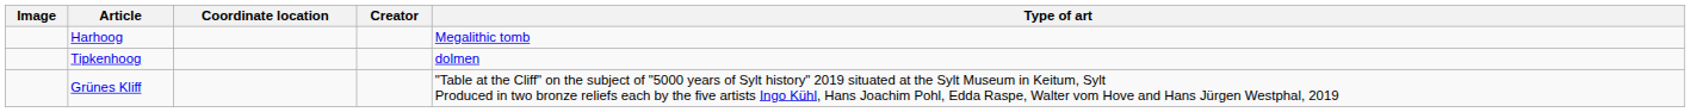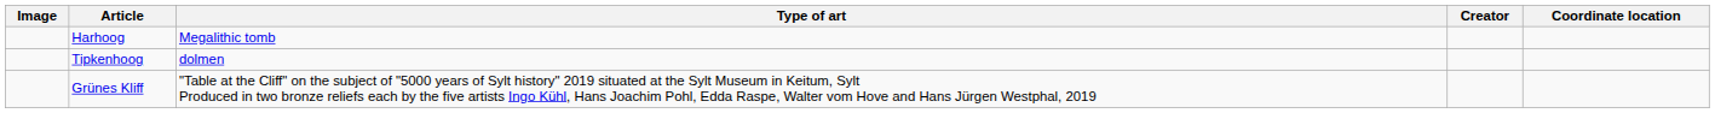columns swapped: Coordinate location <-> Type of art
